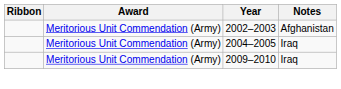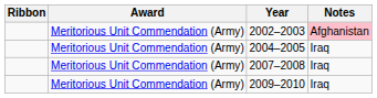2002–2003 | Notes: no background -> pink background
+ row: Meritorious Unit Commendation (Army) | 2007–2008 | Iraq
